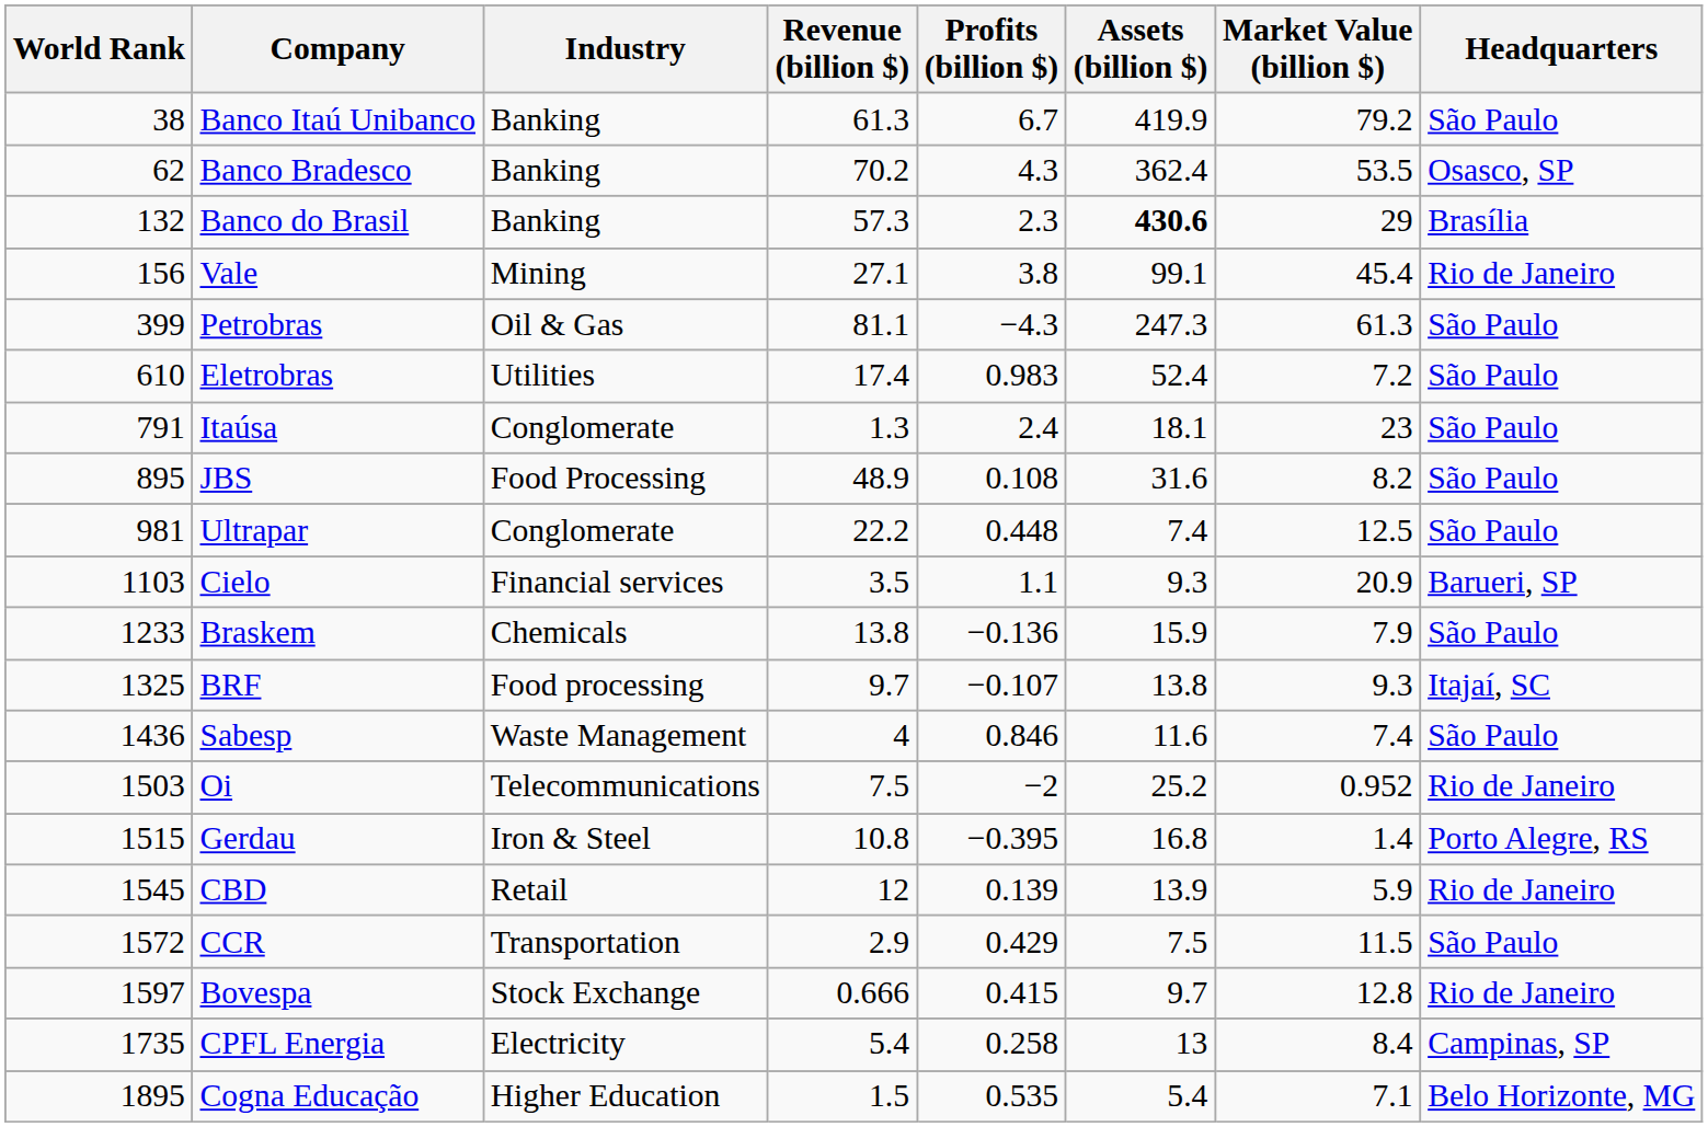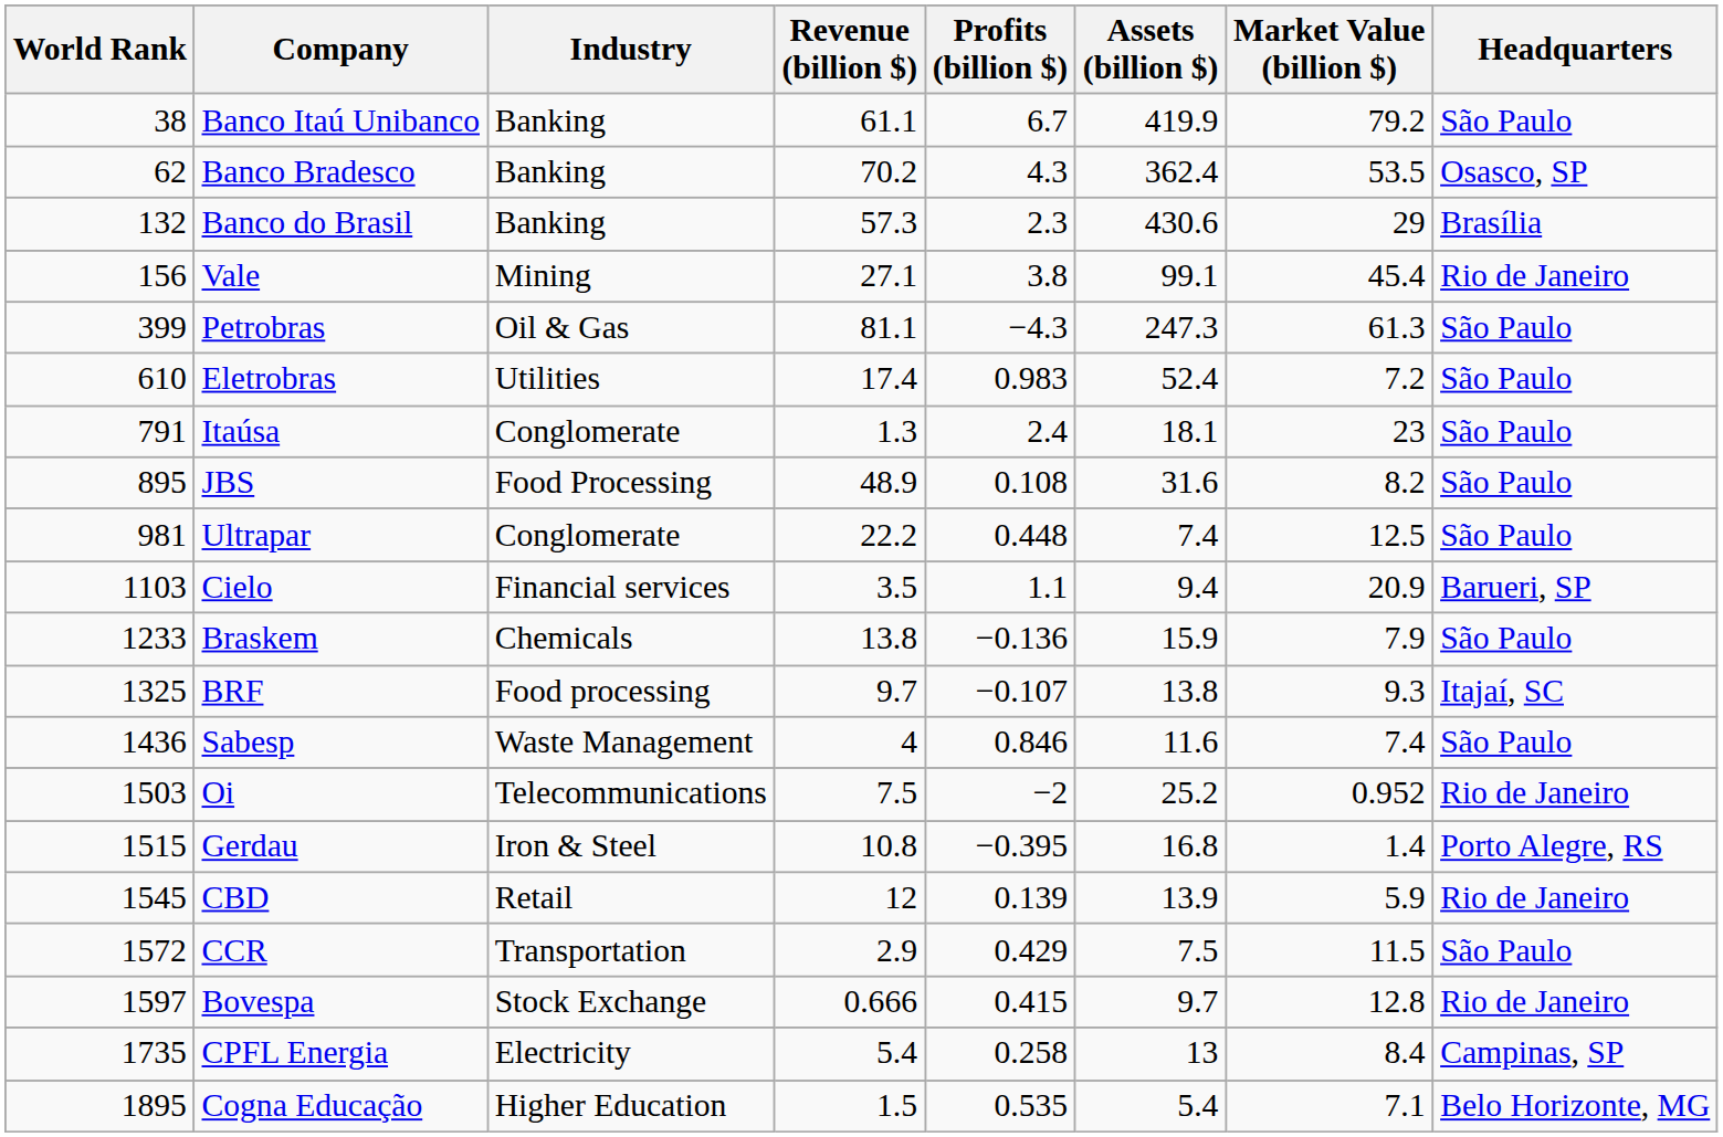Banco Itaú Unibanco | Revenue (billion $): 61.3 -> 61.1
Banco do Brasil | Assets (billion $): bold -> normal
Cielo | Assets (billion $): 9.3 -> 9.4
